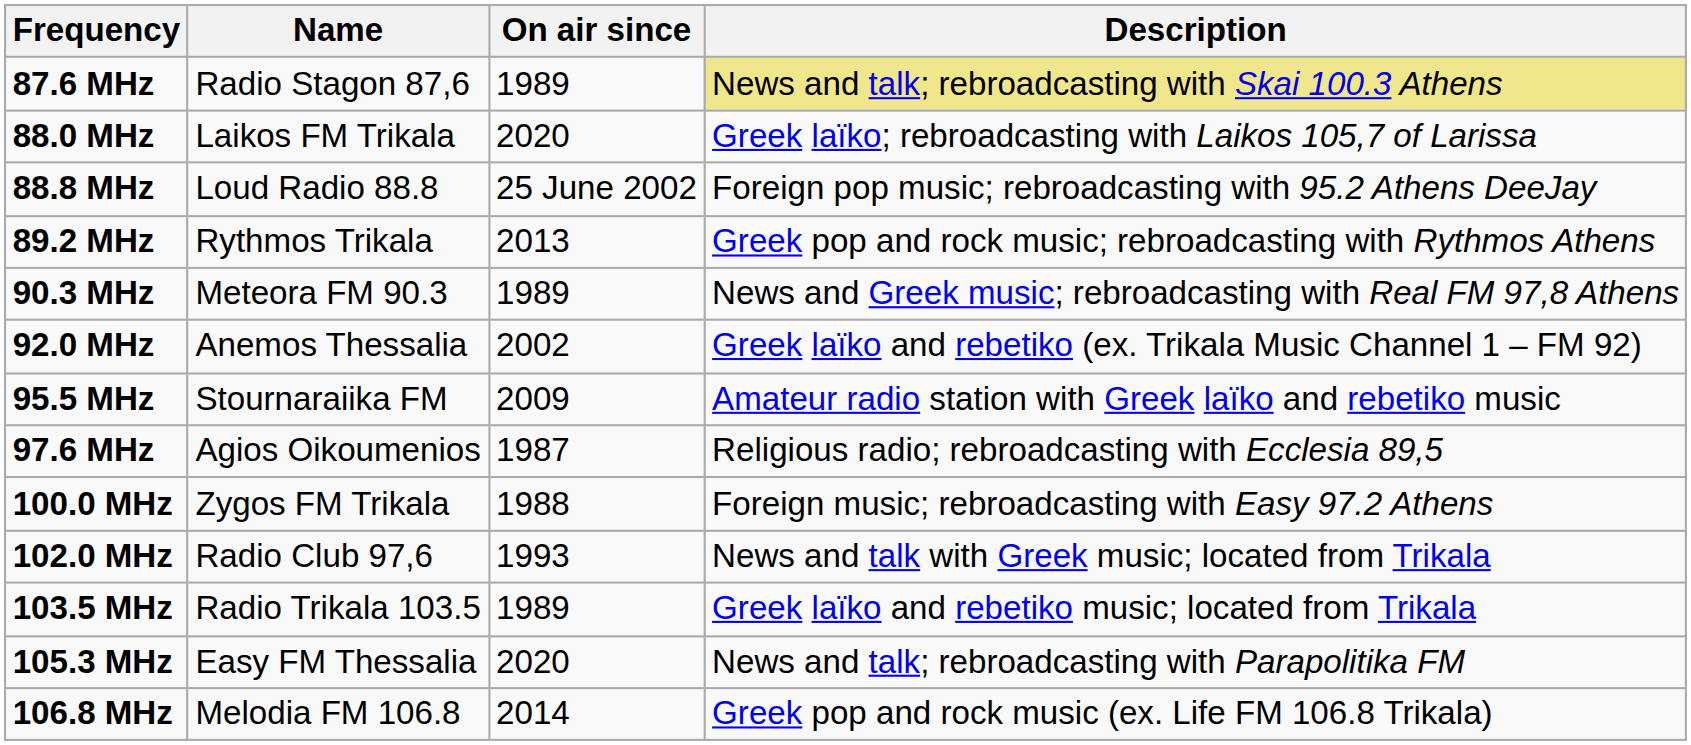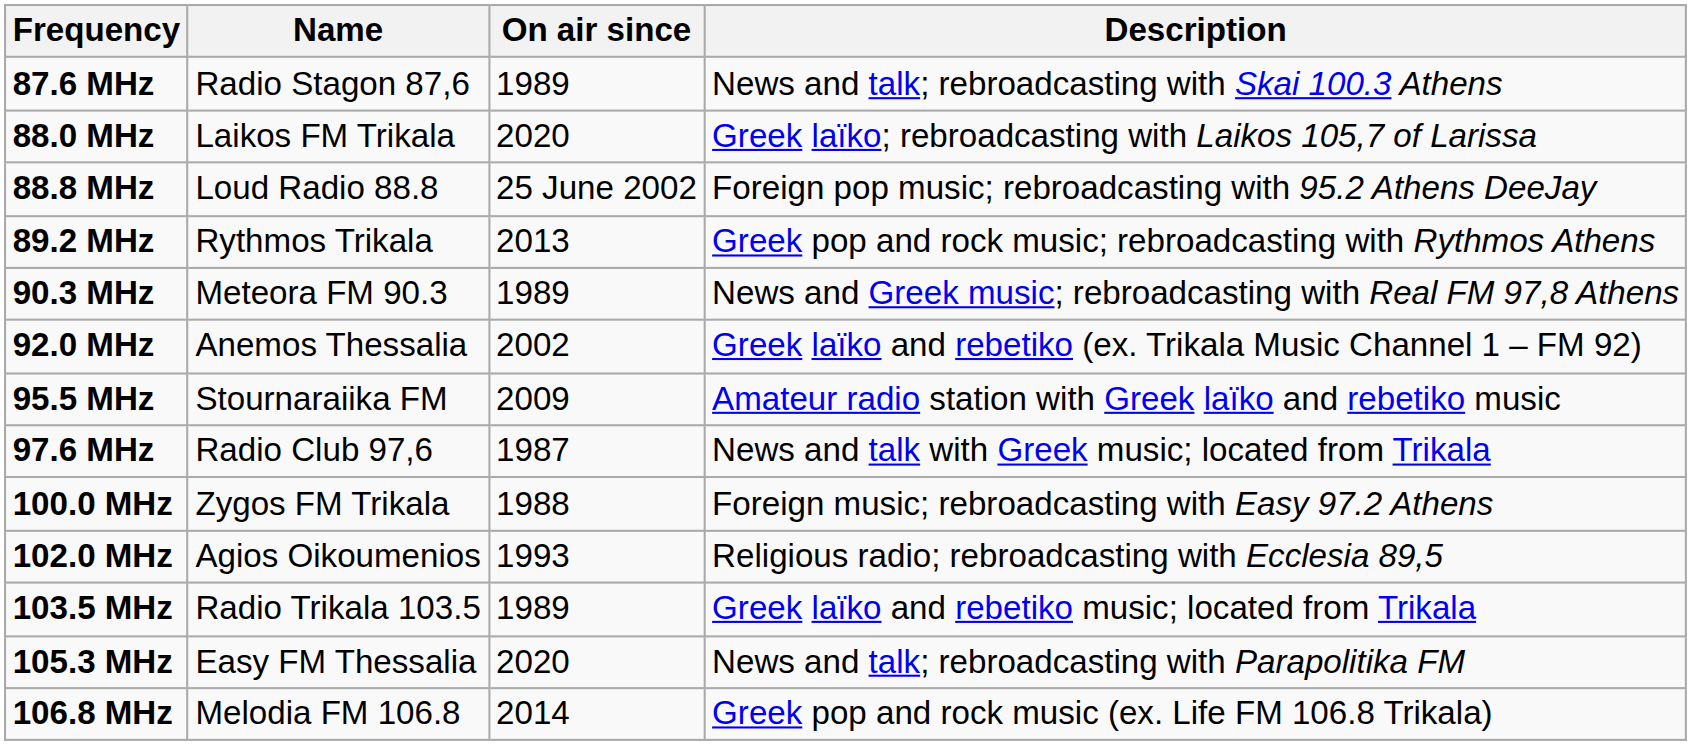87.6 MHz | Description: khaki background -> no background
97.6 MHz | Name: Agios Oikoumenios -> Radio Club 97,6
97.6 MHz | Description: Religious radio; rebroadcasting with Ecclesia 89,5 -> News and talk with Greek music; located from Trikala
102.0 MHz | Name: Radio Club 97,6 -> Agios Oikoumenios
102.0 MHz | Description: News and talk with Greek music; located from Trikala -> Religious radio; rebroadcasting with Ecclesia 89,5
